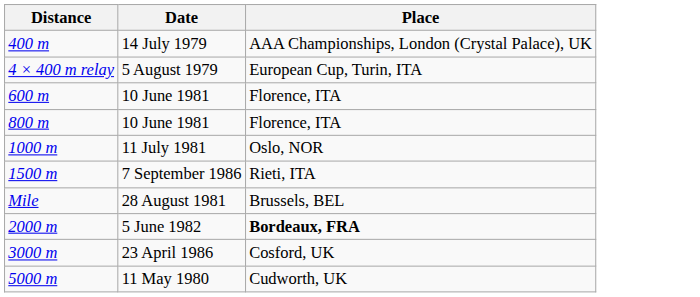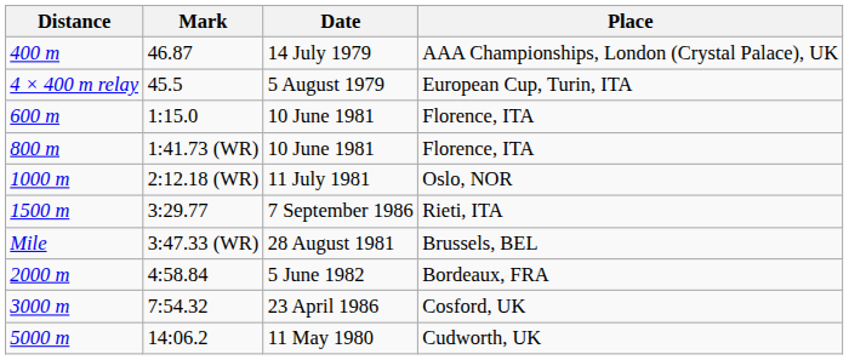+ column: Mark | 46.87 | 45.5 | 1:15.0 | 1:41.73 (WR) | 2:12.18 (WR) | 3:29.77 | 3:47.33 (WR) | 4:58.84 | 7:54.32 | 14:06.2
5 June 1982 | Place: bold -> normal
